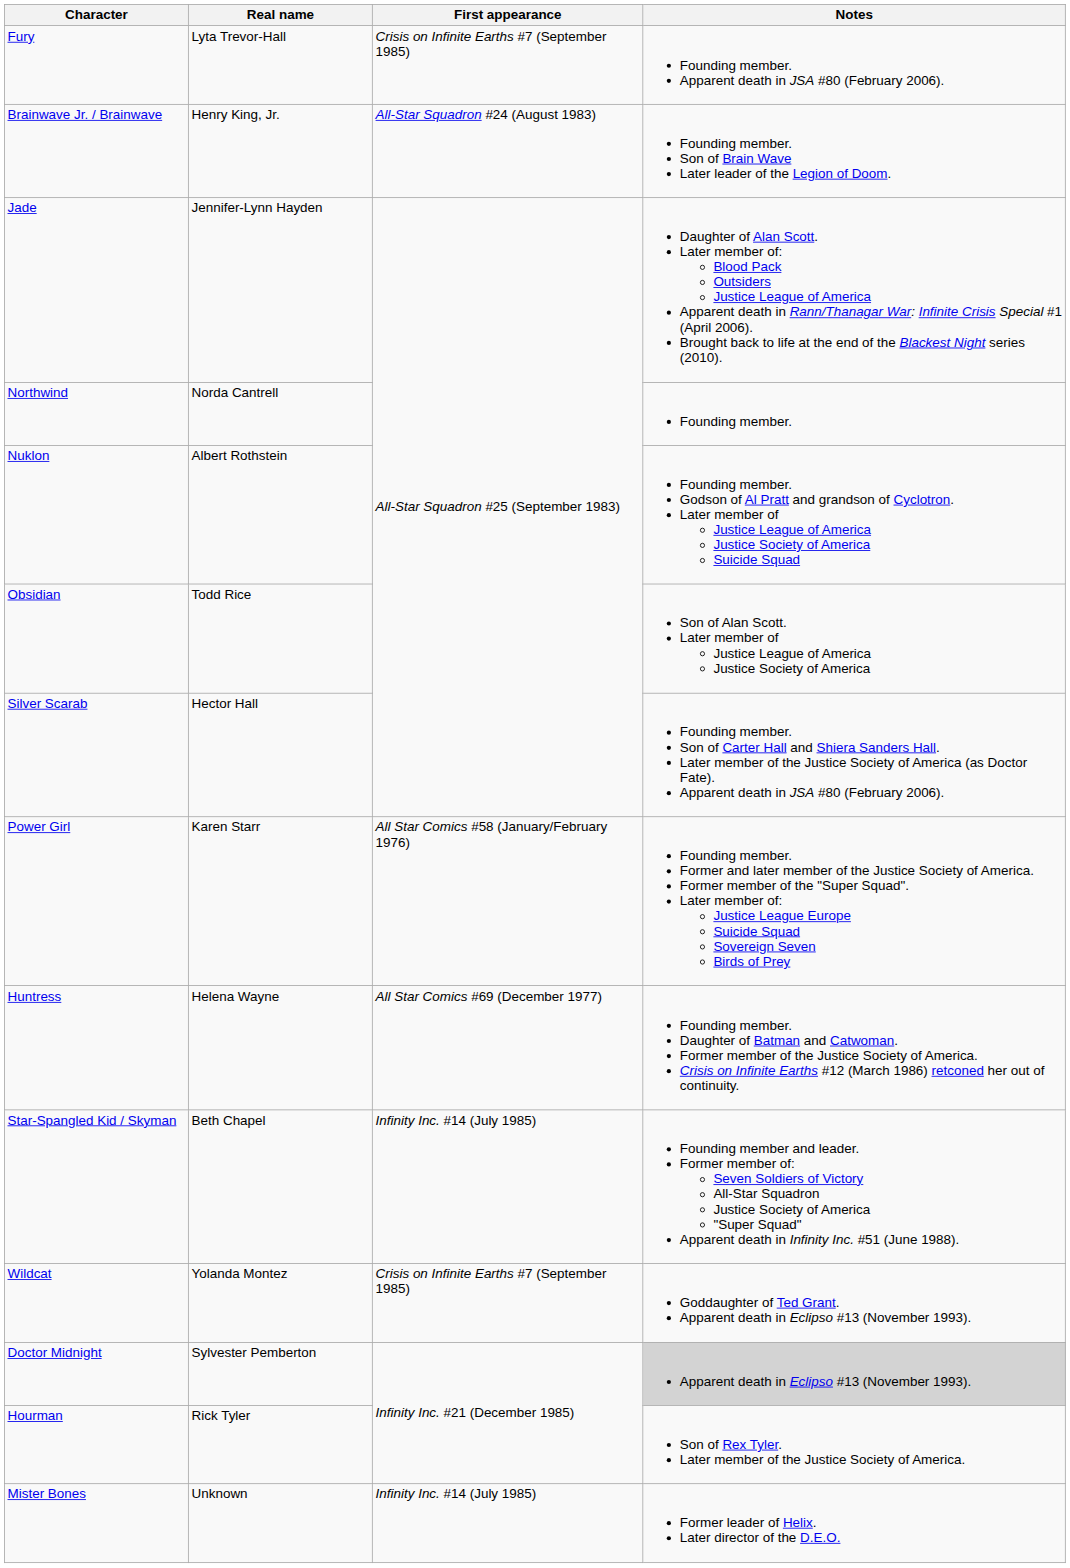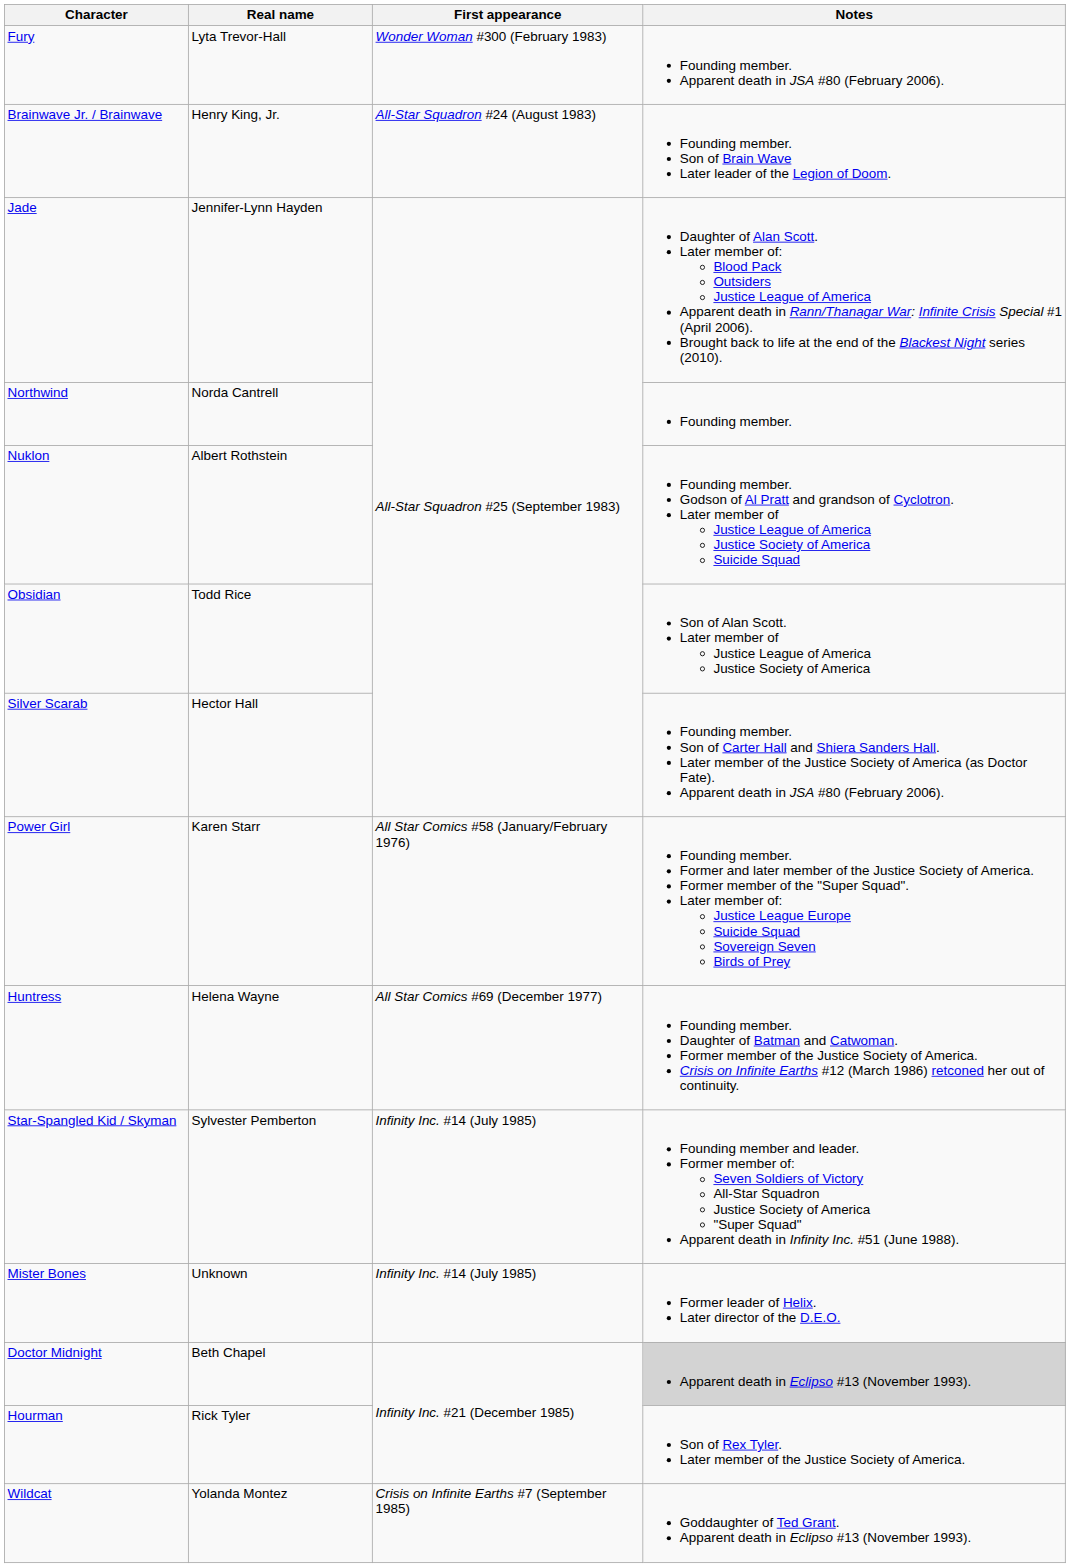Fury | First appearance: Crisis on Infinite Earths #7 (September 1985) -> Wonder Woman #300 (February 1983)
Star-Spangled Kid / Skyman | Real name: Beth Chapel -> Sylvester Pemberton
rows swapped: Mister Bones <-> Wildcat
Doctor Midnight | Real name: Sylvester Pemberton -> Beth Chapel
